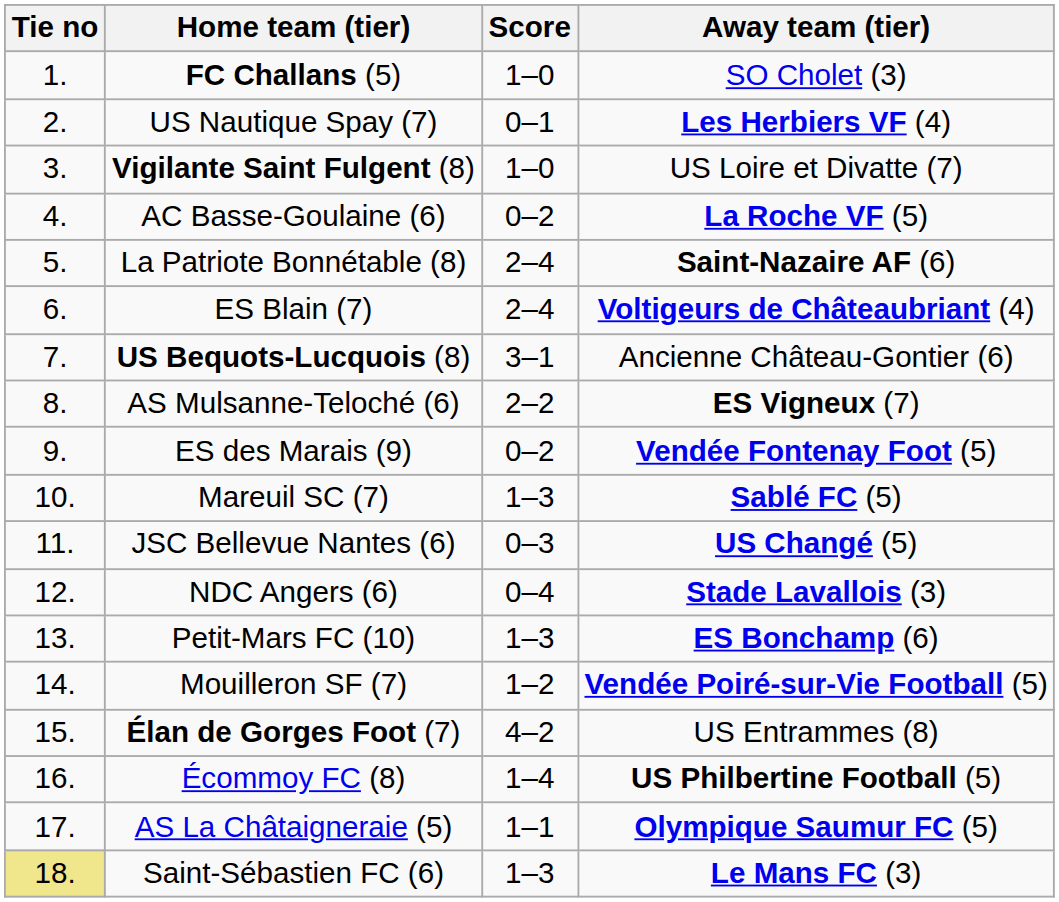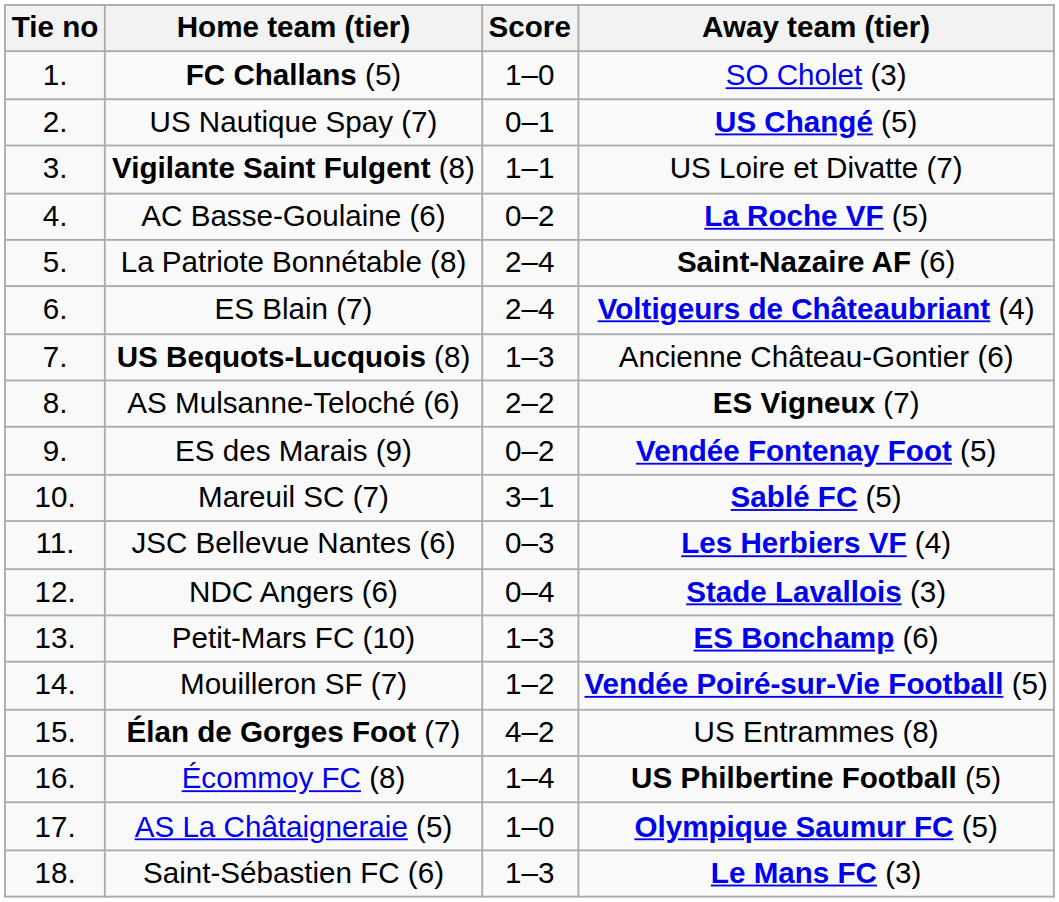US Nautique Spay (7) | Away team (tier): Les Herbiers VF (4) -> US Changé (5)
Vigilante Saint Fulgent (8) | Score: 1–0 -> 1–1
US Bequots-Lucquois (8) | Score: 3–1 -> 1–3
Mareuil SC (7) | Score: 1–3 -> 3–1
JSC Bellevue Nantes (6) | Away team (tier): US Changé (5) -> Les Herbiers VF (4)
AS La Châtaigneraie (5) | Score: 1–1 -> 1–0
Saint-Sébastien FC (6) | Tie no: khaki background -> no background
